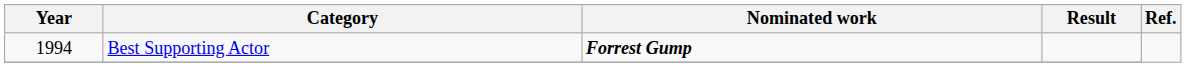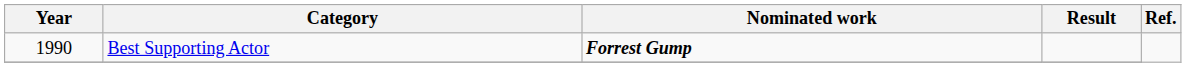Best Supporting Actor | Year: 1994 -> 1990
